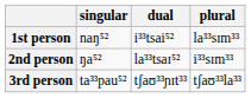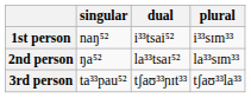1st person | plural: la³³sɪm³³ -> i³³sɪm³³
2nd person | plural: i³³sɪm³³ -> la³³sɪm³³
